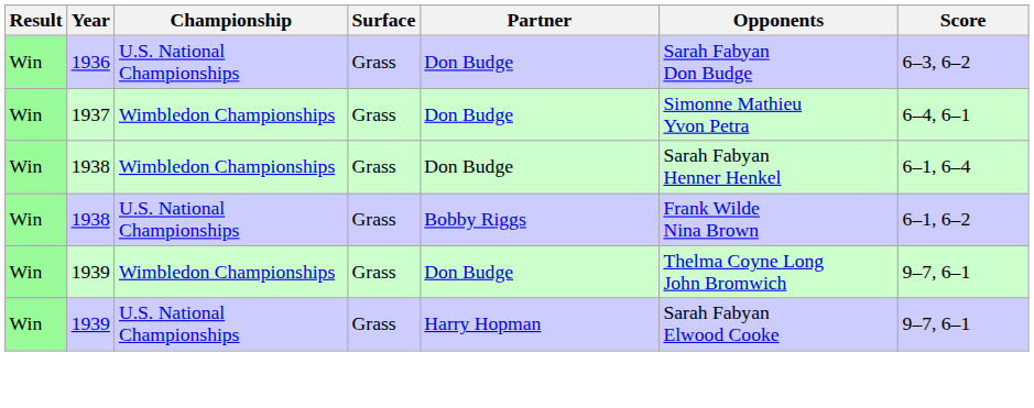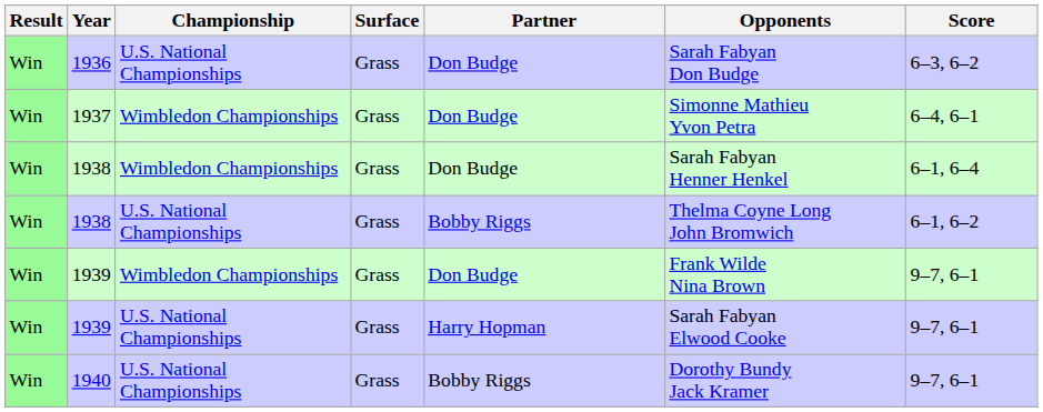1938 / U.S. National Championships | Opponents: Frank Wilde Nina Brown -> Thelma Coyne Long John Bromwich
1939 / Wimbledon Championships | Opponents: Thelma Coyne Long John Bromwich -> Frank Wilde Nina Brown
+ row: Win | 1940 | U.S. National Championships | Grass | Bobby Riggs | Dorothy Bundy Jack Kramer | 9–7, 6–1
